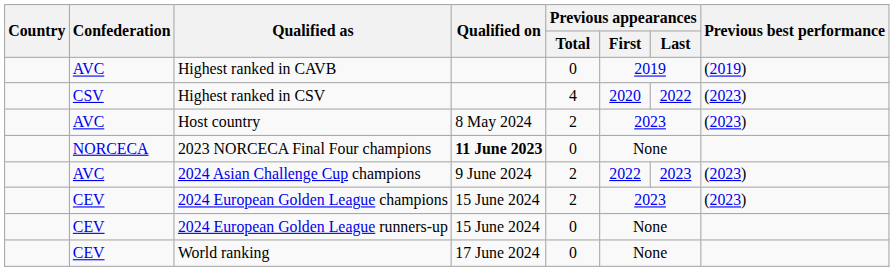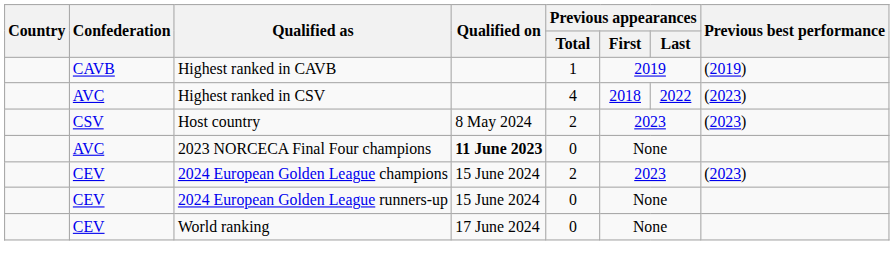Highest ranked in CAVB | Confederation: AVC -> CAVB
Highest ranked in CAVB | Previous appearances / Total: 0 -> 1
Highest ranked in CSV | Confederation: CSV -> AVC
Highest ranked in CSV | Previous appearances / First: 2020 -> 2018
Host country | Confederation: AVC -> CSV
2023 NORCECA Final Four champions | Confederation: NORCECA -> AVC
- row: AVC | 2024 Asian Challenge Cup champions | 9 June 2024 | 2 | 2022 | 2023 | (2023)
